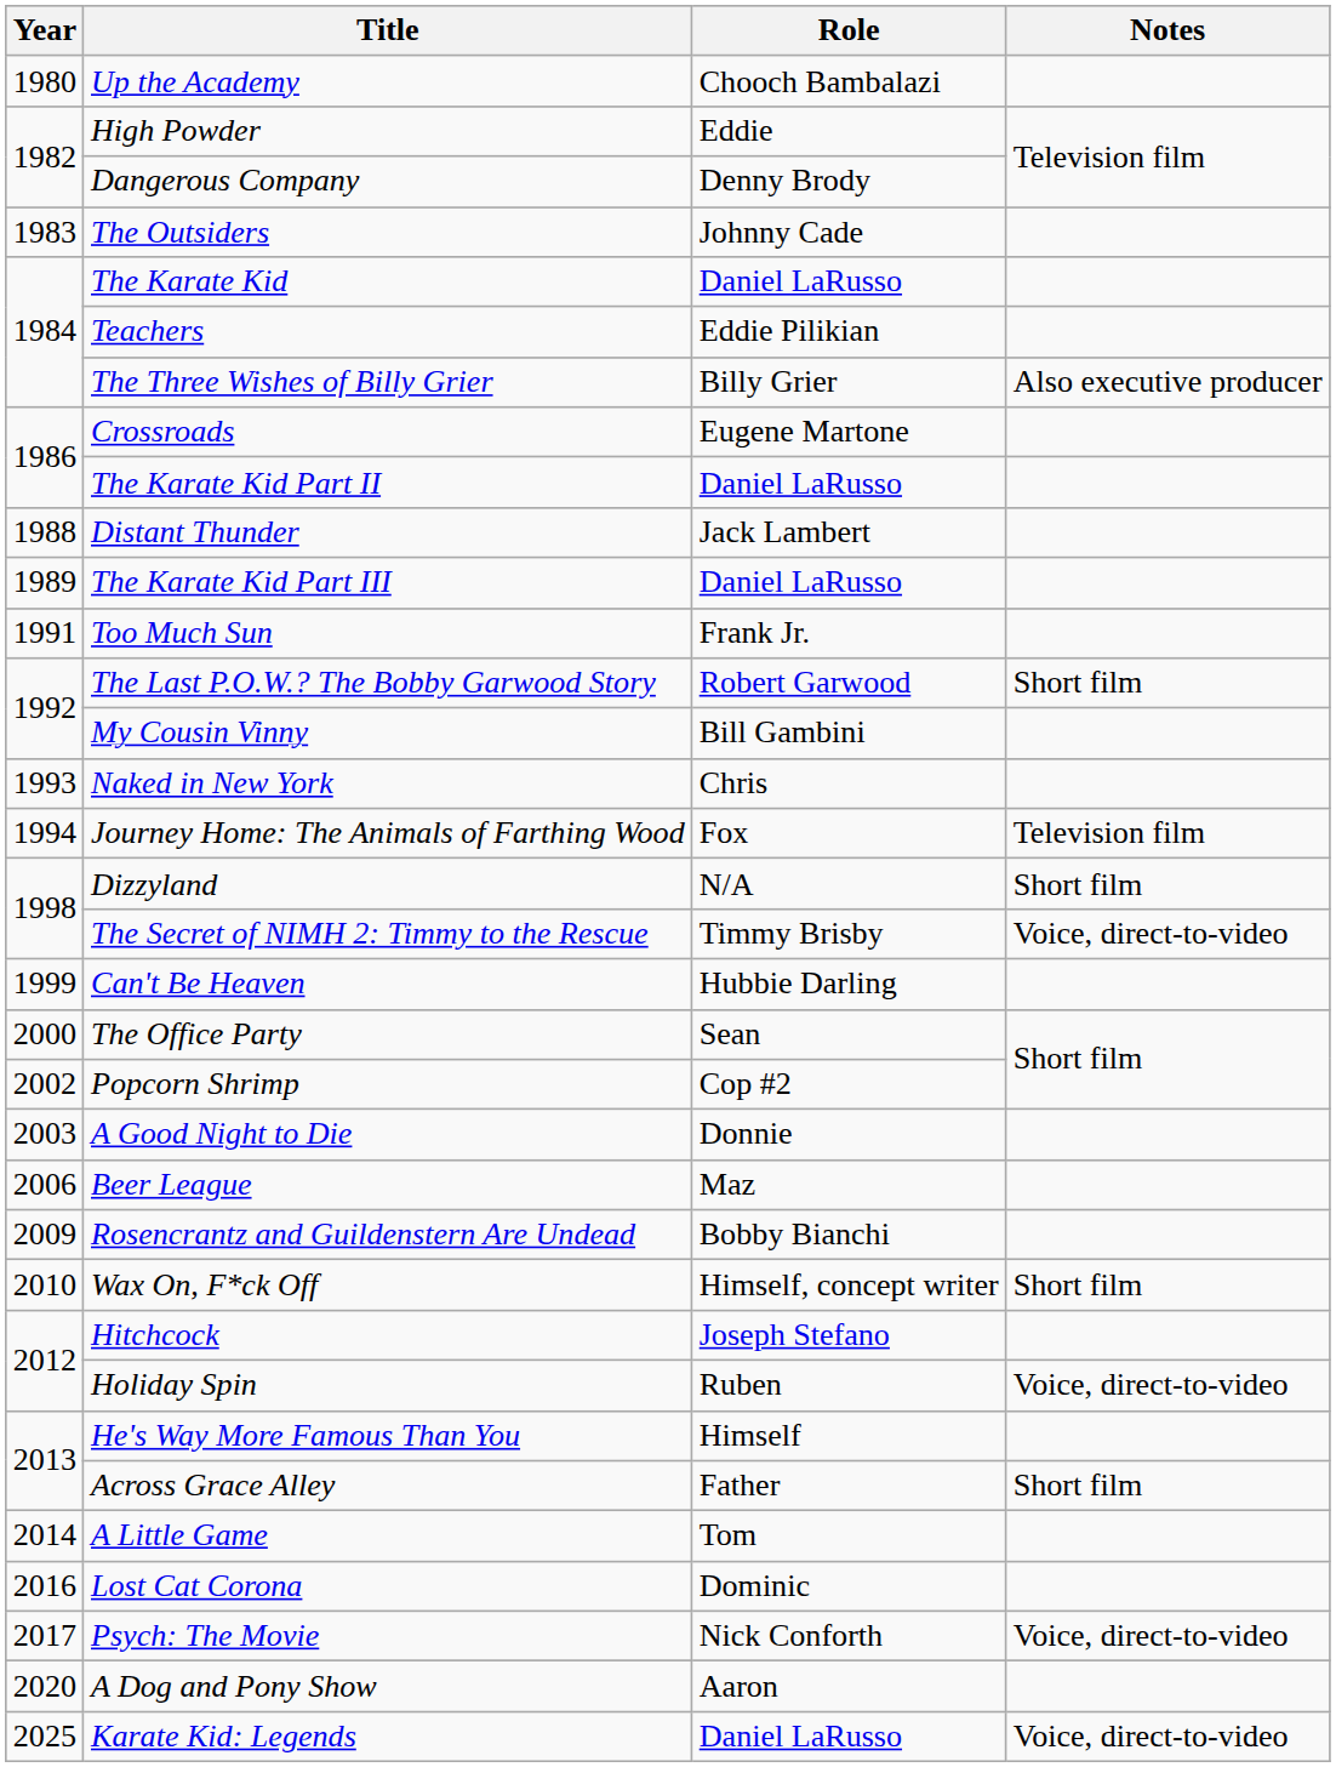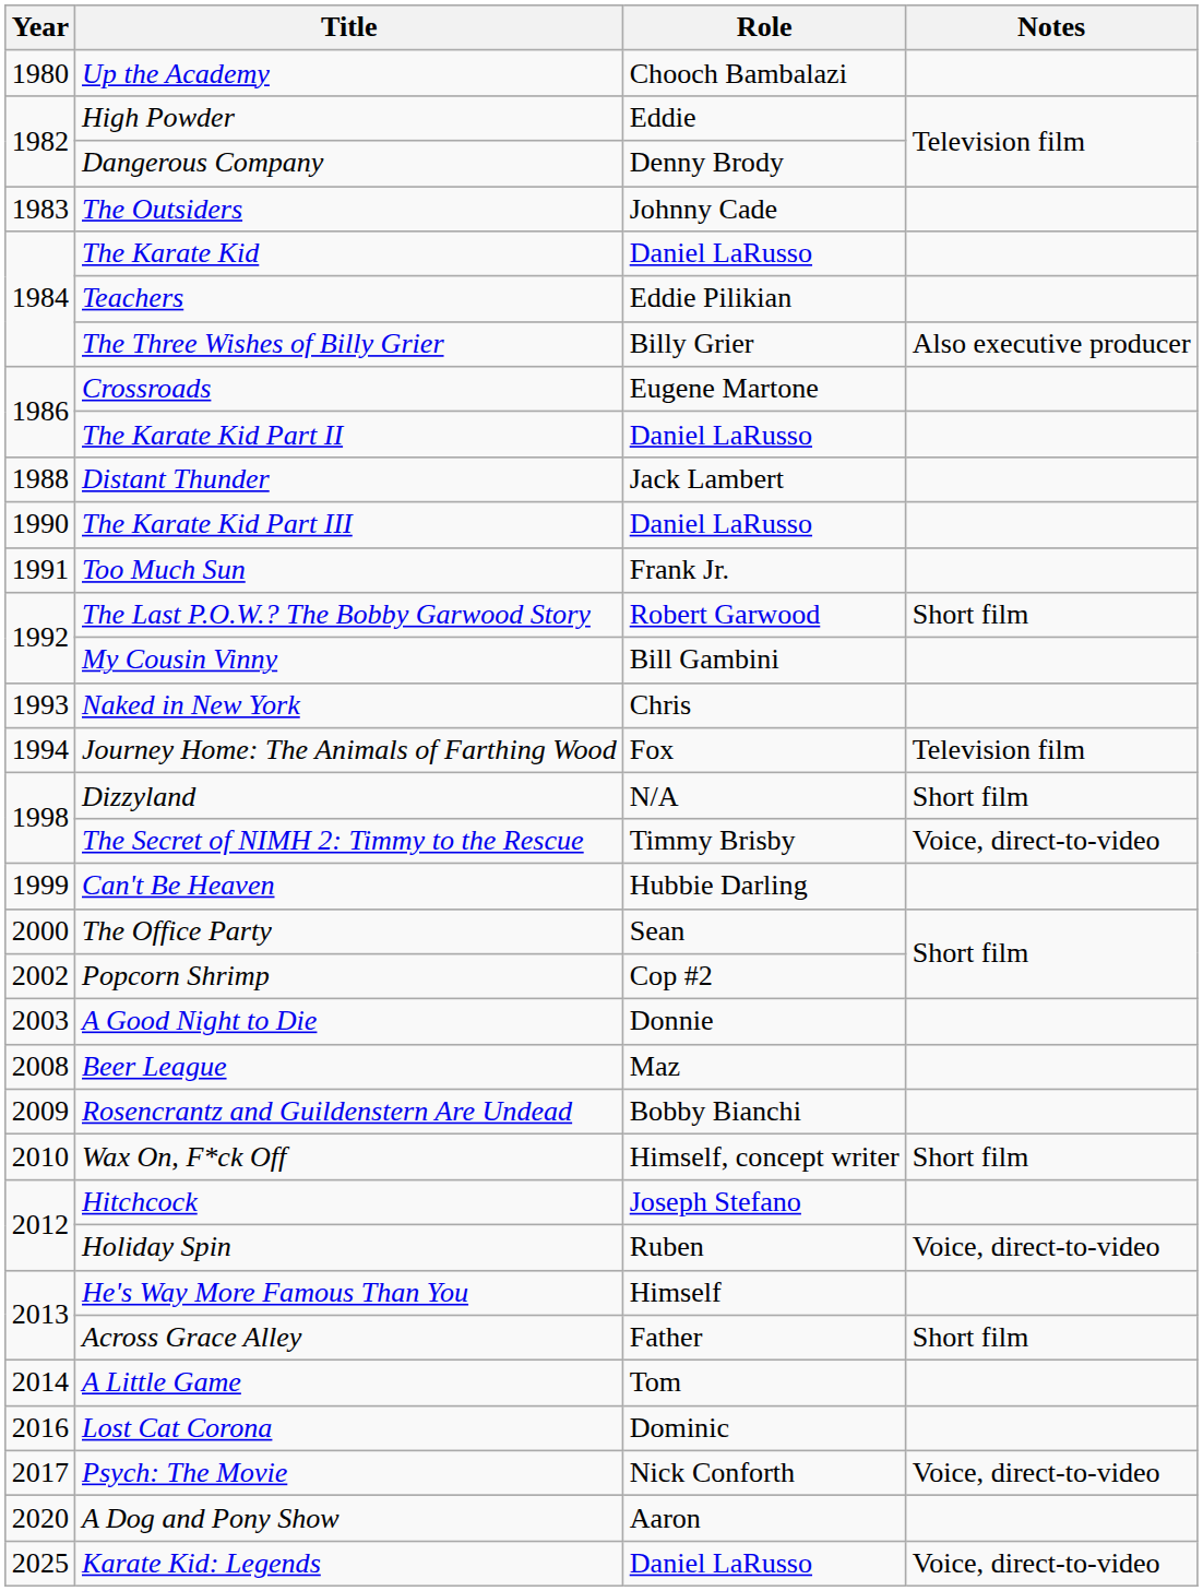The Karate Kid Part III | Year: 1989 -> 1990
Beer League | Year: 2006 -> 2008
